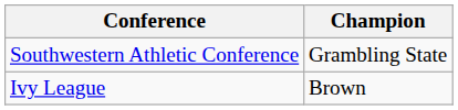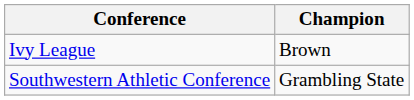rows swapped: Ivy League <-> Southwestern Athletic Conference
